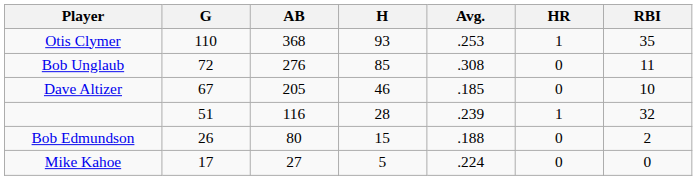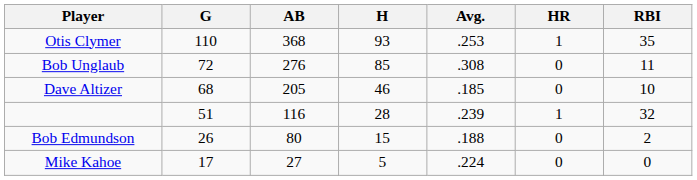Dave Altizer | G: 67 -> 68
